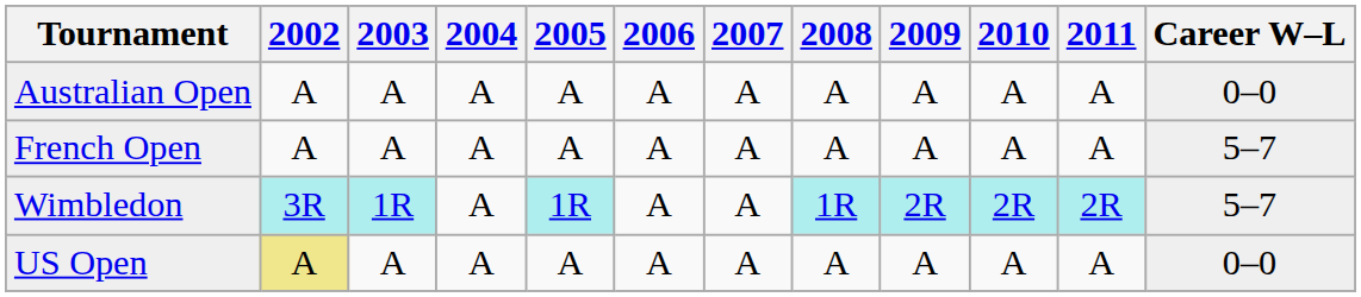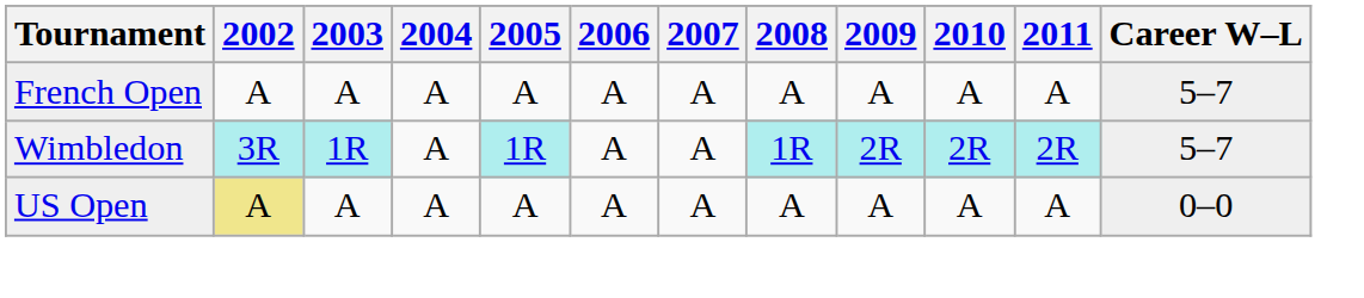- row: Australian Open | A | A | A | A | A | A | A | A | A | A | 0–0
